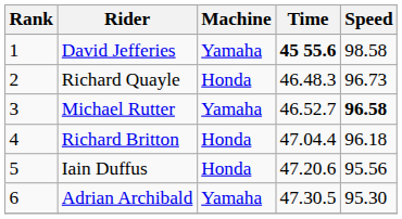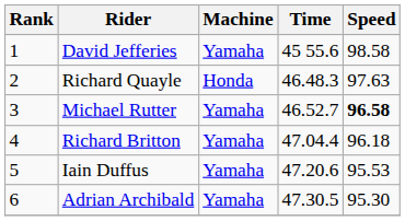David Jefferies | Time: bold -> normal
Richard Quayle | Speed: 96.73 -> 97.63
Richard Britton | Machine: Honda -> Yamaha
Iain Duffus | Machine: Honda -> Yamaha
Iain Duffus | Speed: 95.56 -> 95.53
